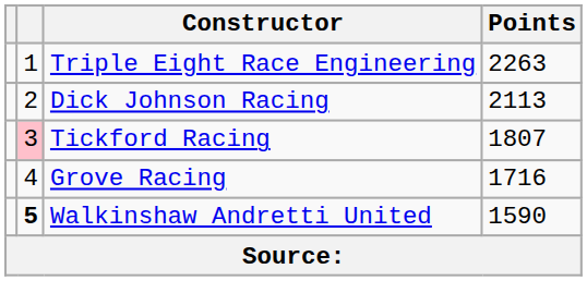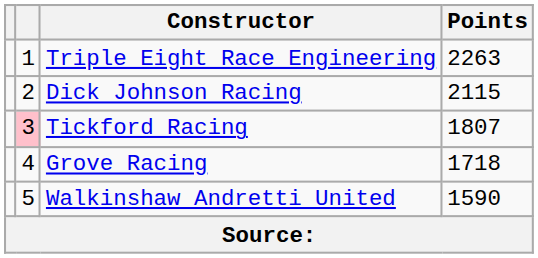Dick Johnson Racing | Points: 2113 -> 2115
Grove Racing | Points: 1716 -> 1718
Walkinshaw Andretti United | column 2: bold -> normal
